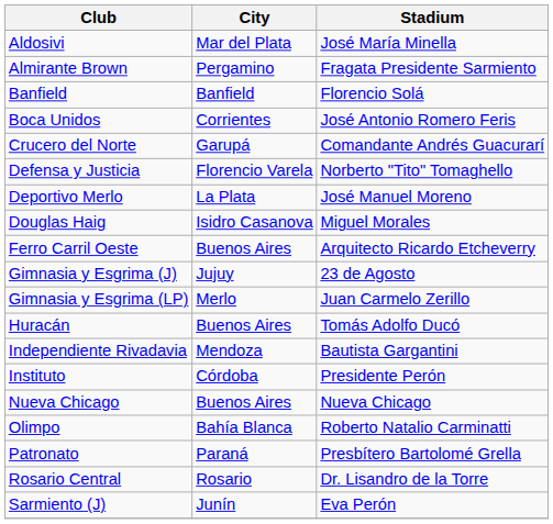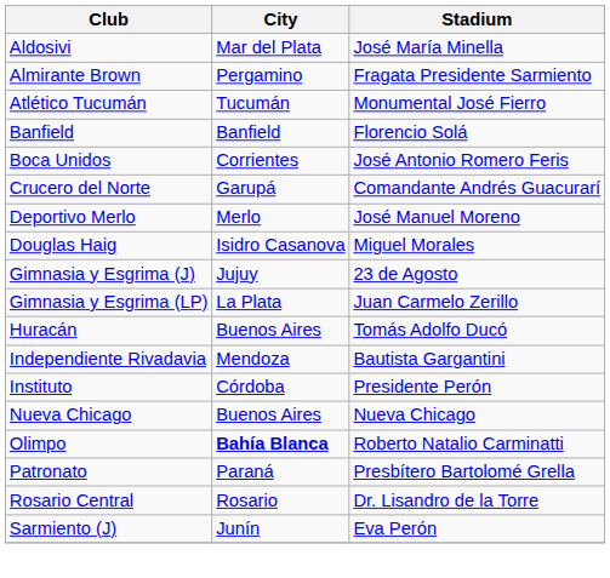+ row: Atlético Tucumán | Tucumán | Monumental José Fierro
- row: Defensa y Justicia | Florencio Varela | Norberto "Tito" Tomaghello
Deportivo Merlo | City: La Plata -> Merlo
- row: Ferro Carril Oeste | Buenos Aires | Arquitecto Ricardo Etcheverry
Gimnasia y Esgrima (LP) | City: Merlo -> La Plata
Olimpo | City: normal -> bold
